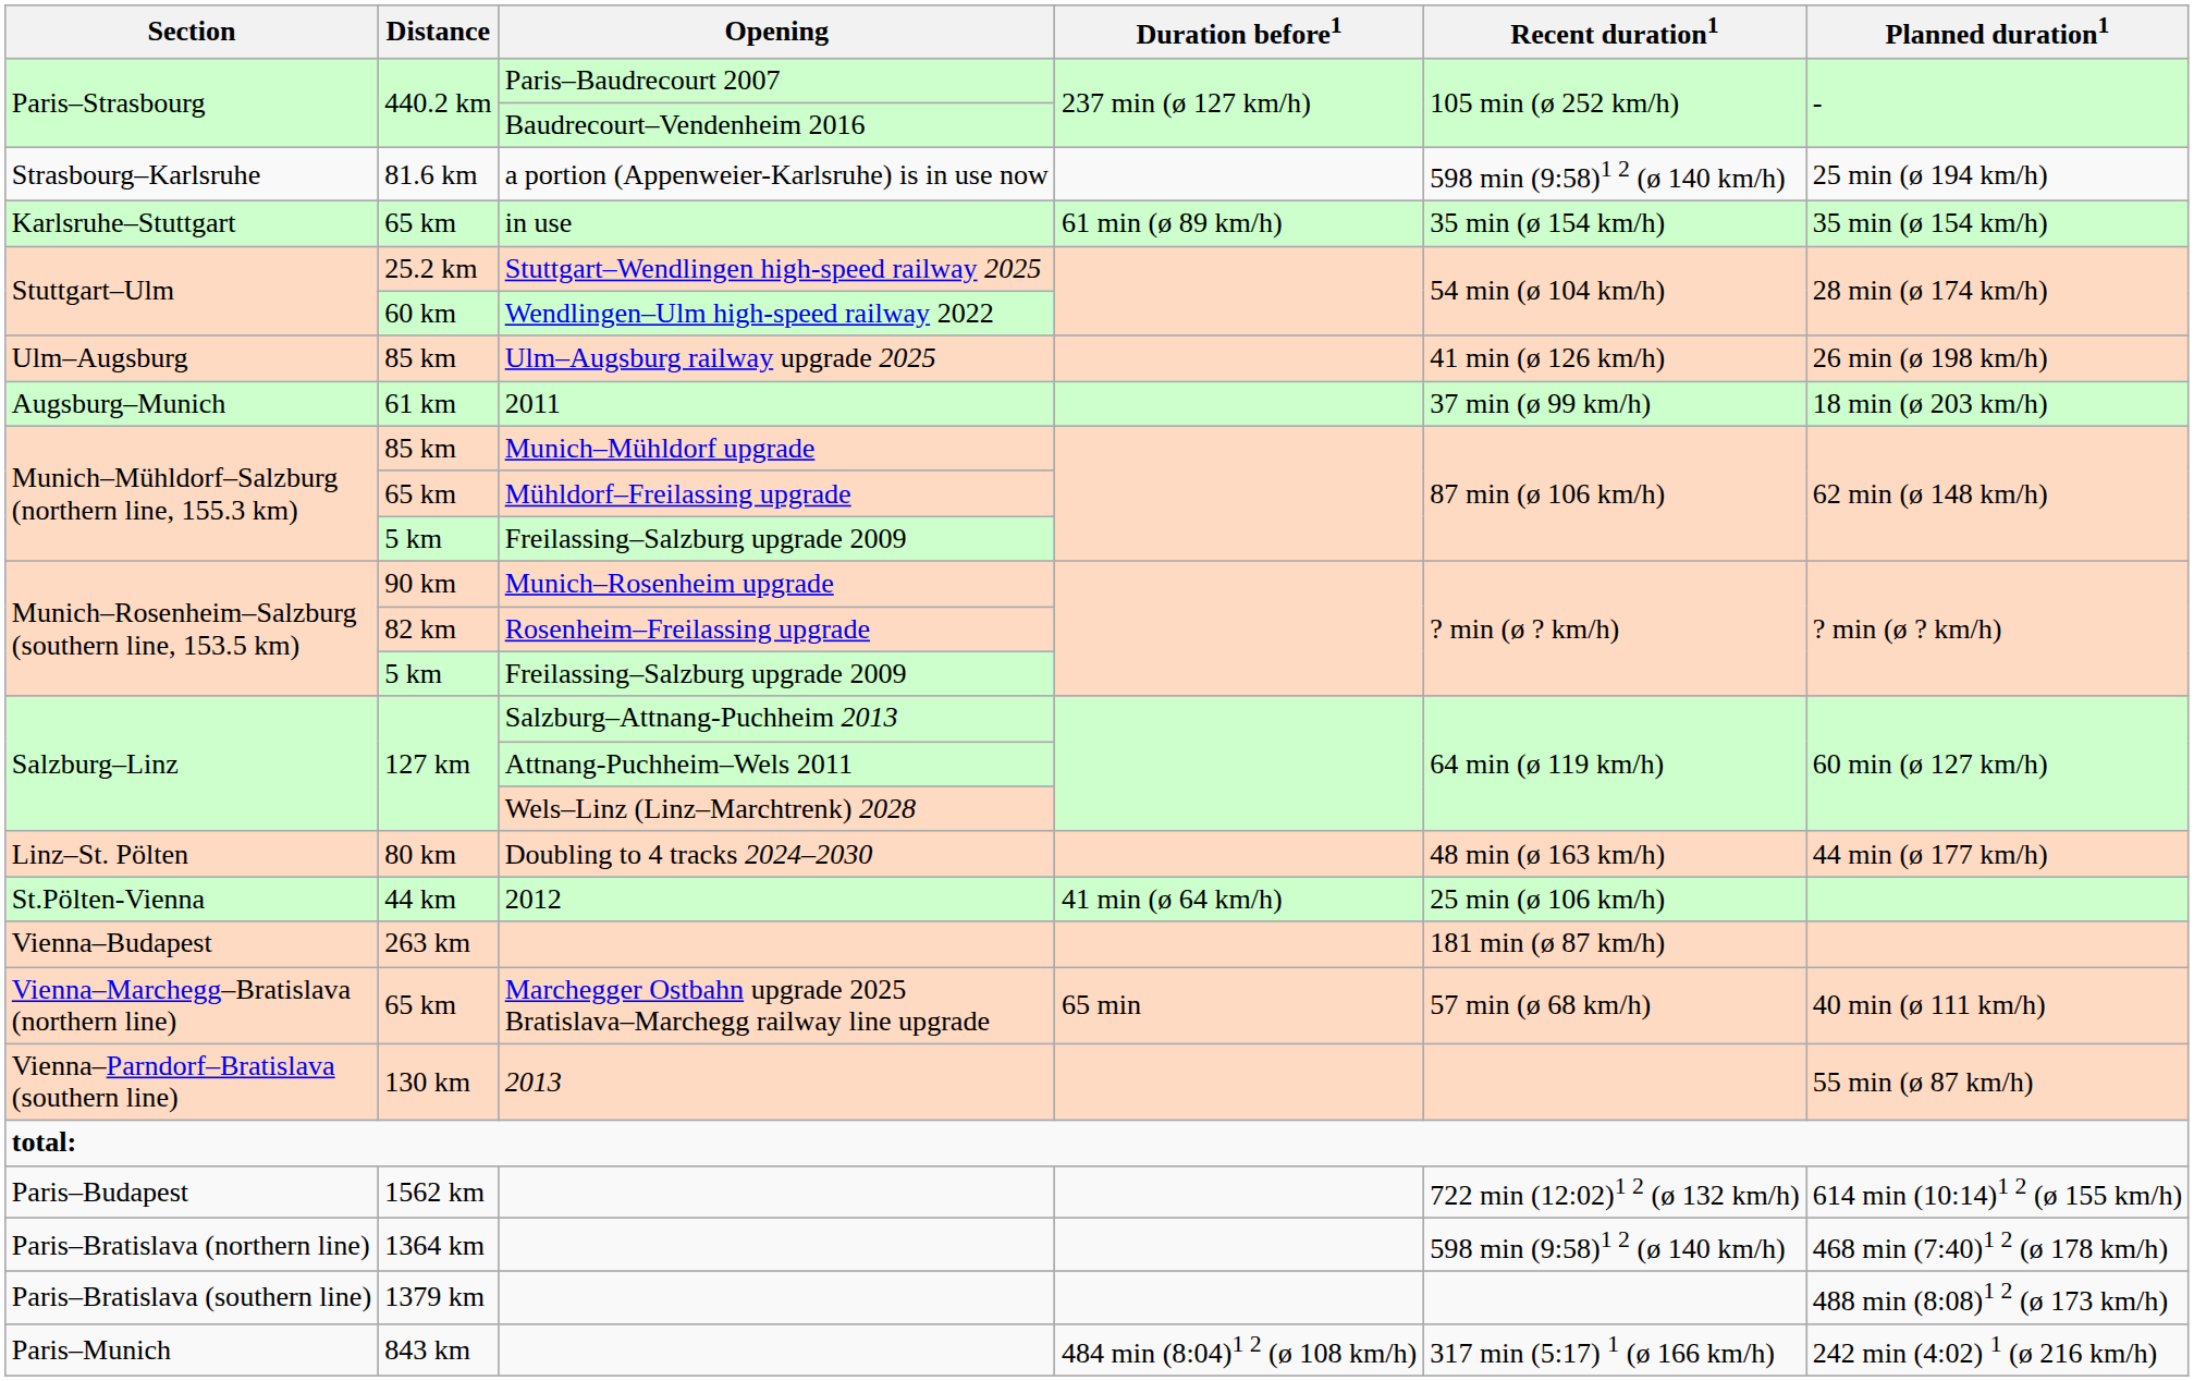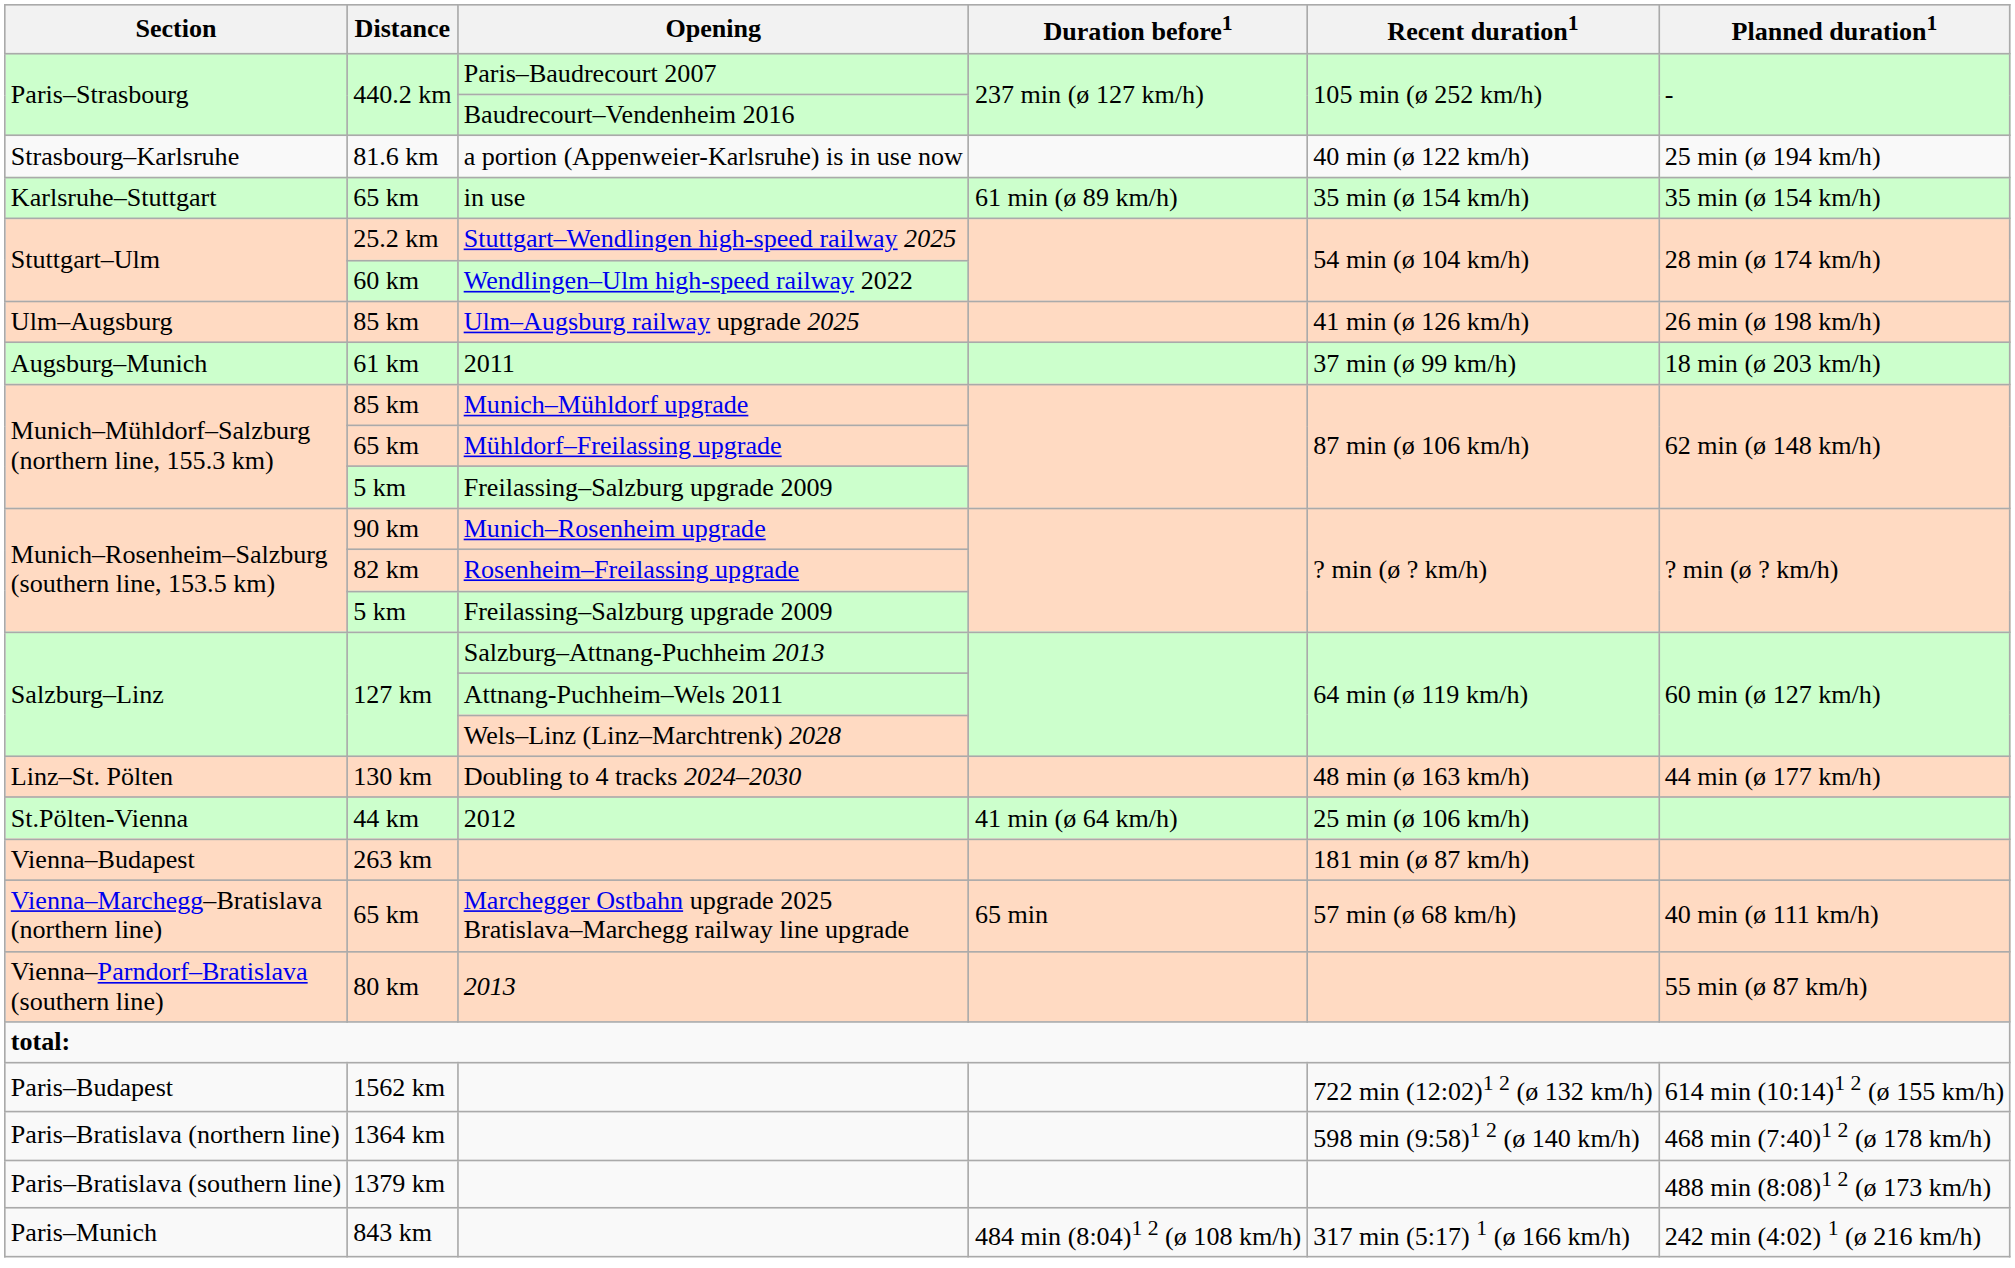a portion (Appenweier-Karlsruhe) is in use now | Recent duration1: 598 min (9:58)1 2 (ø 140 km/h) -> 40 min (ø 122 km/h)
Doubling to 4 tracks 2024–2030 | Distance: 80 km -> 130 km
2013 | Distance: 130 km -> 80 km
